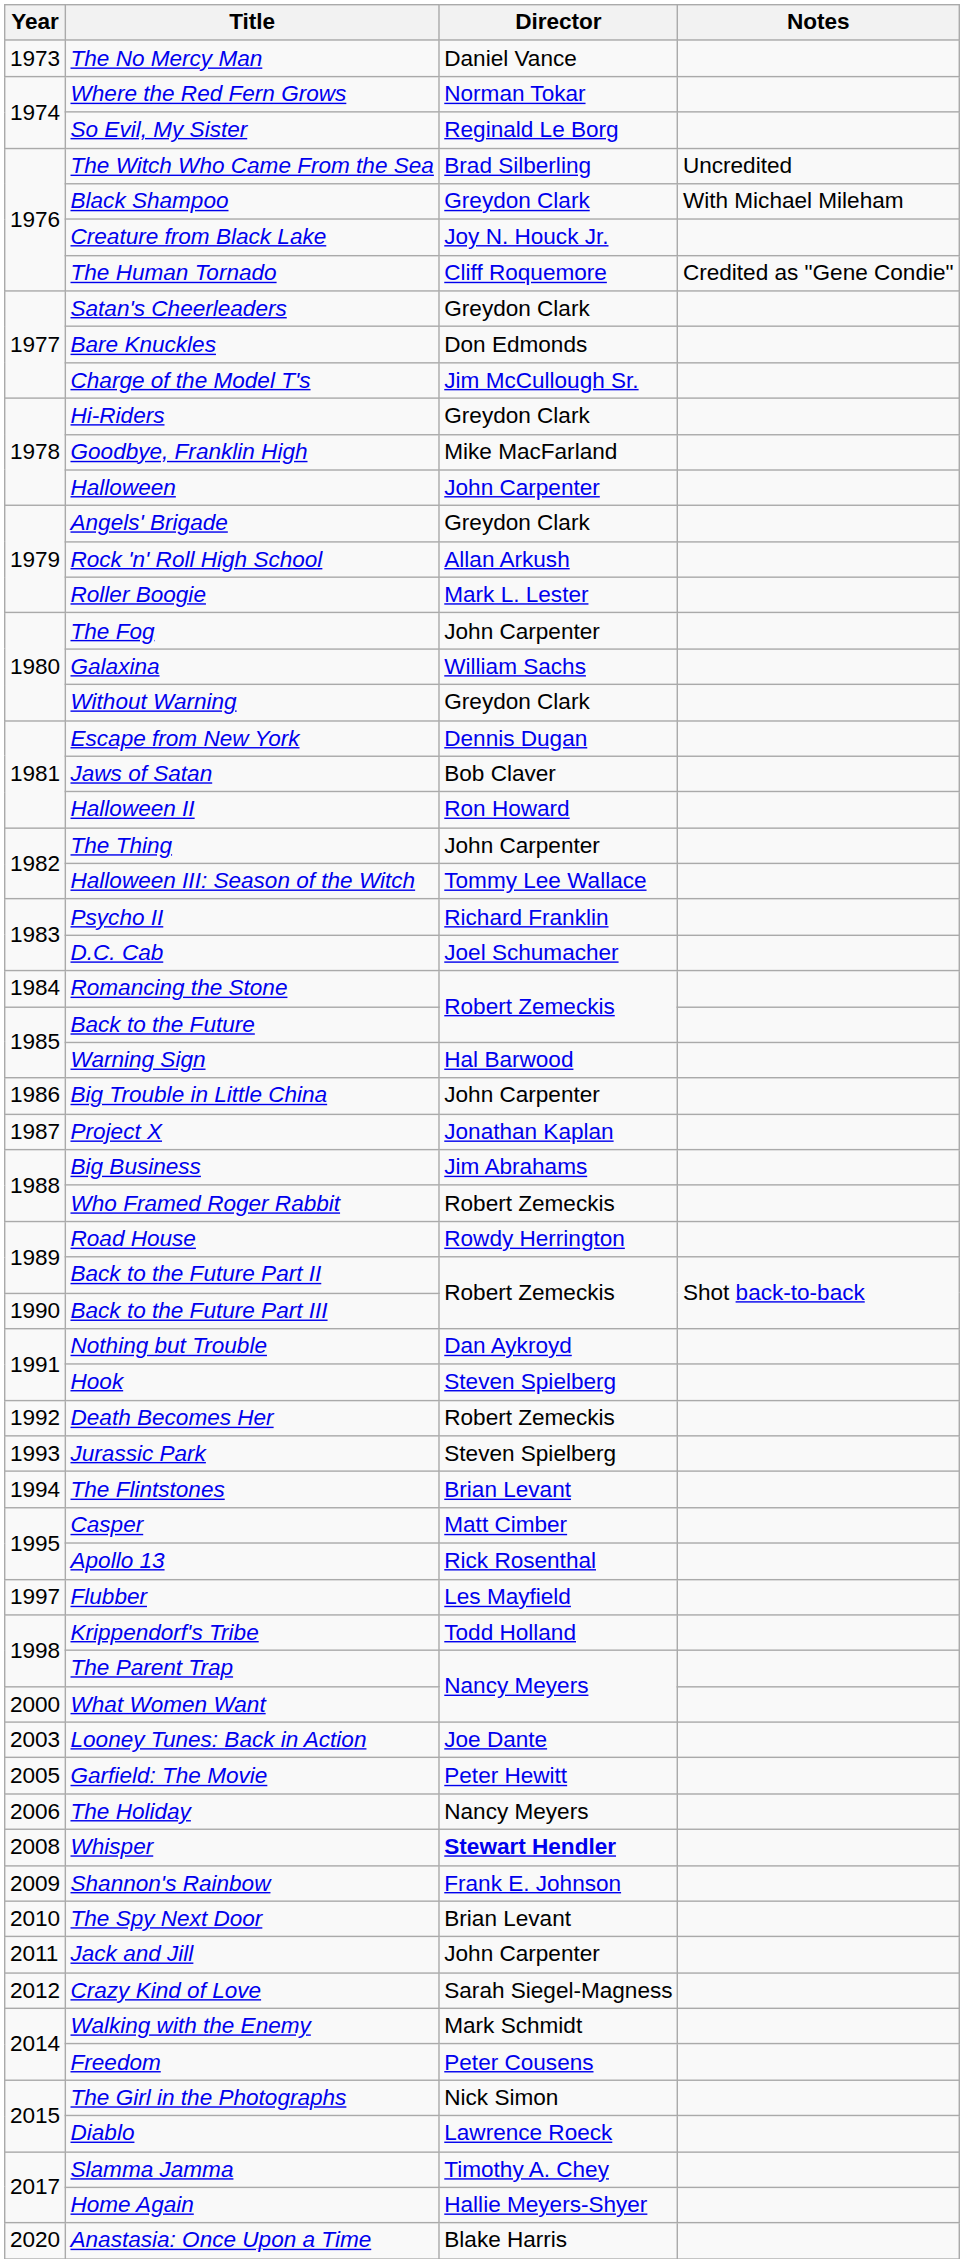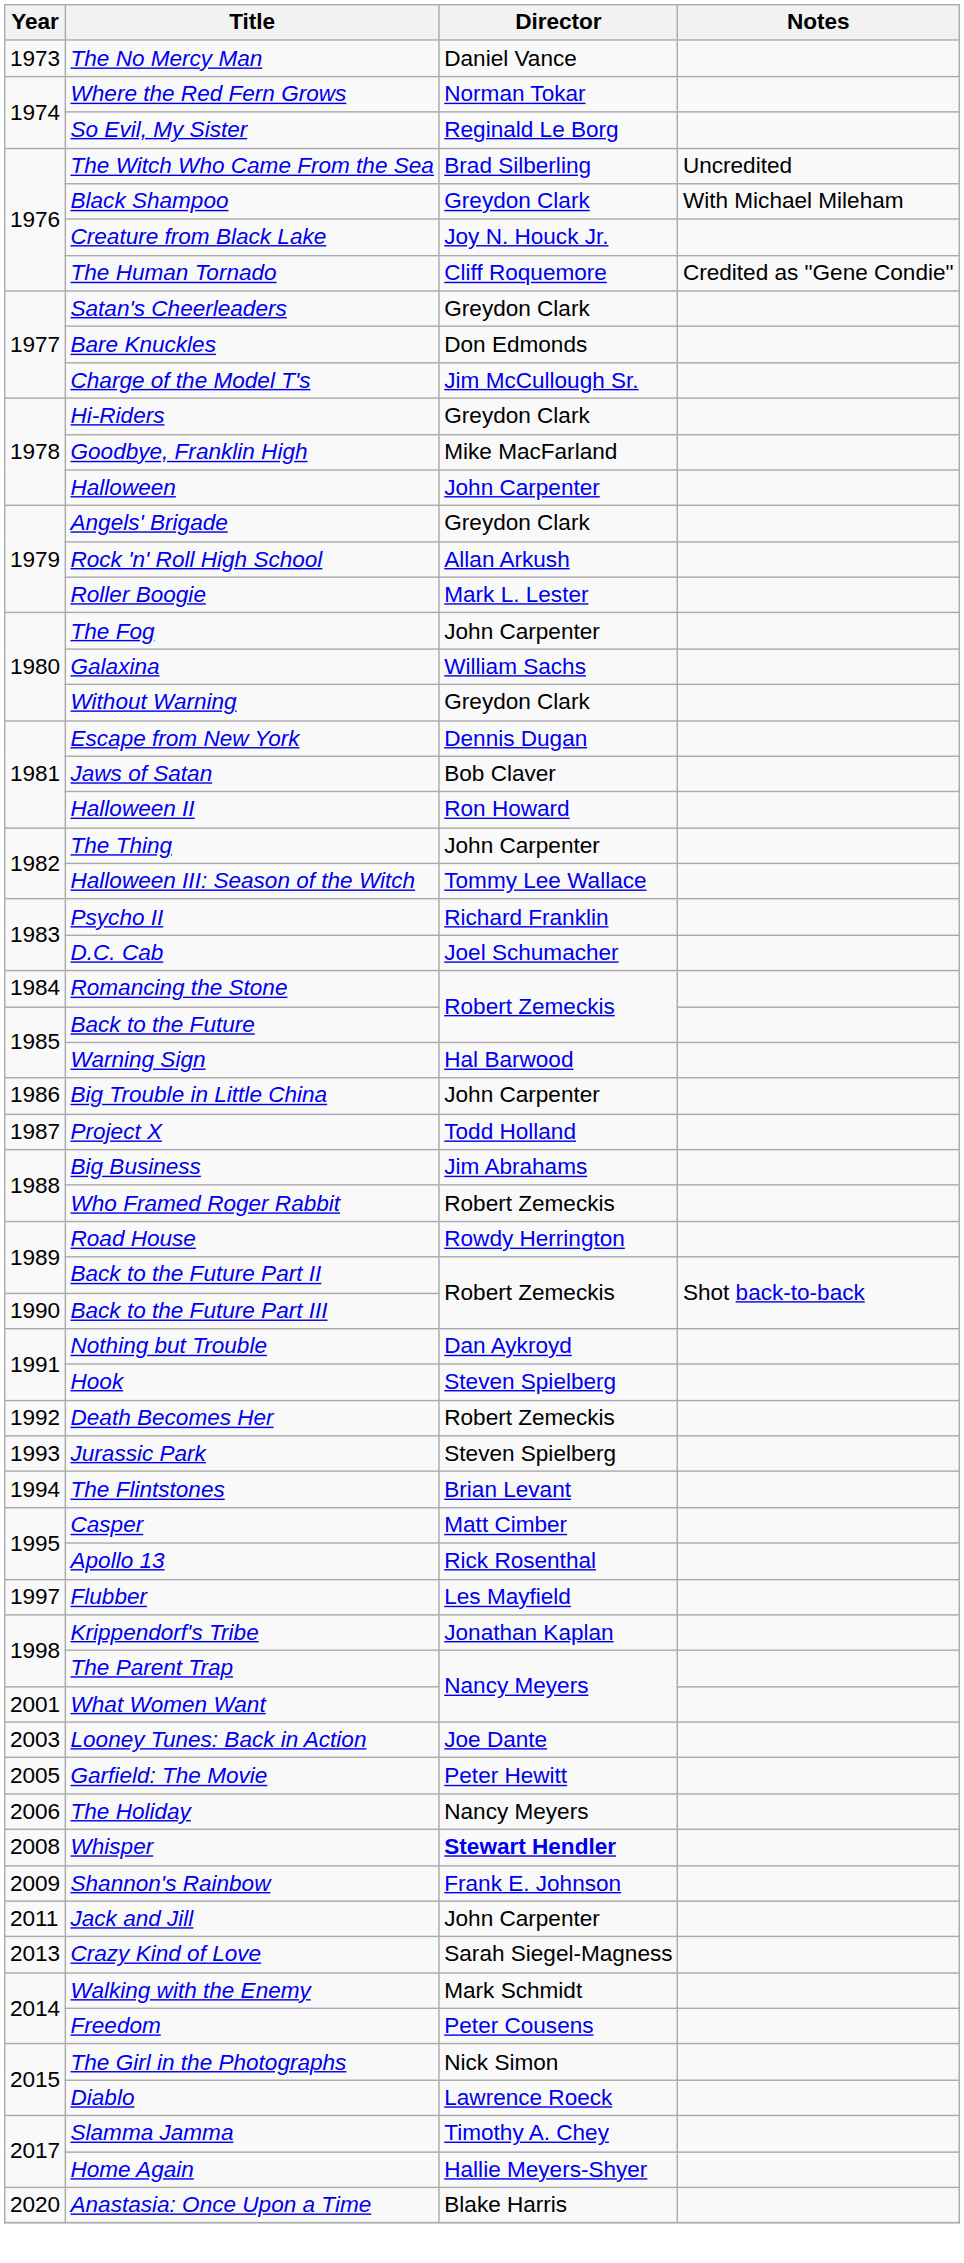Project X | Director: Jonathan Kaplan -> Todd Holland
Krippendorf's Tribe | Director: Todd Holland -> Jonathan Kaplan
What Women Want | Year: 2000 -> 2001
- row: 2010 | The Spy Next Door | Brian Levant
Crazy Kind of Love | Year: 2012 -> 2013
